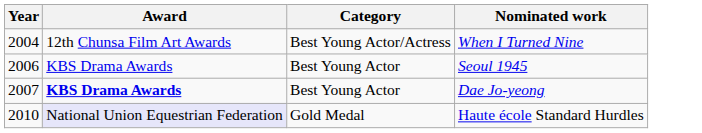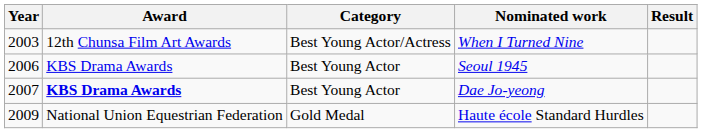+ column: Result
When I Turned Nine | Year: 2004 -> 2003
Haute école Standard Hurdles | Year: 2010 -> 2009
Haute école Standard Hurdles | Award: lavender background -> no background
